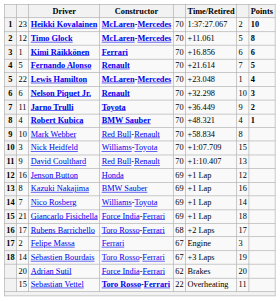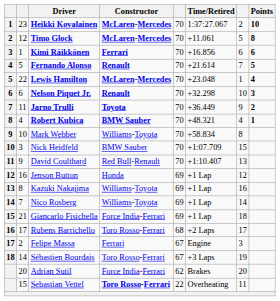Mark Webber | Constructor: Red Bull-Renault -> Williams-Toyota
Nick Heidfeld | Constructor: Williams-Toyota -> BMW Sauber
Kazuki Nakajima | Constructor: BMW Sauber -> Williams-Toyota
